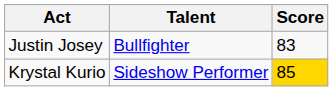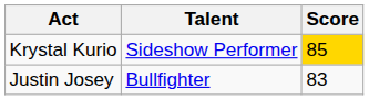rows swapped: Justin Josey <-> Krystal Kurio
